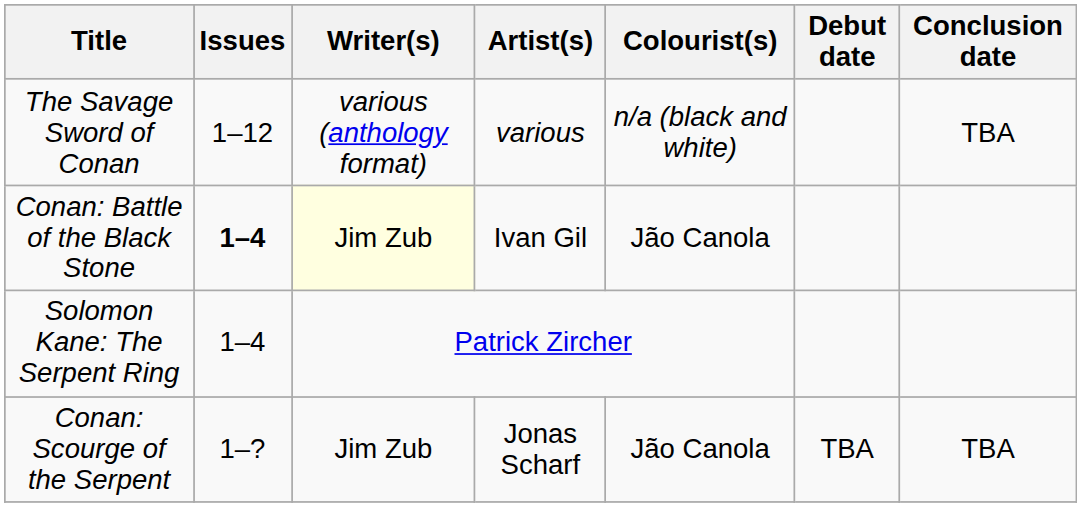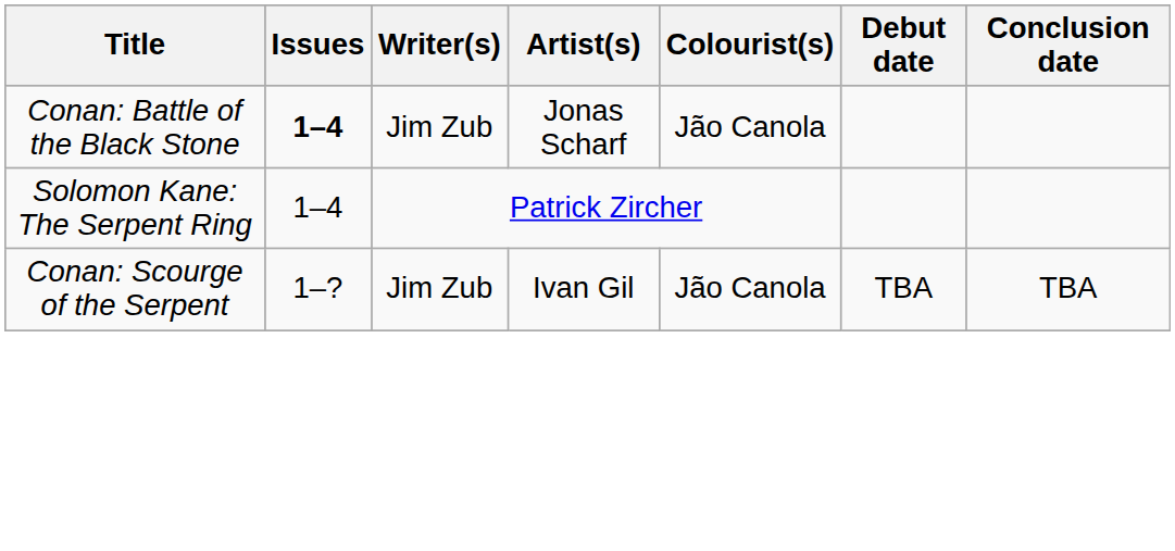- row: The Savage Sword of Conan | 1–12 | various (anthology format) | various | n/a (black and white) | TBA
Conan: Battle of the Black Stone | Writer(s): lightyellow background -> no background
Conan: Battle of the Black Stone | Artist(s): Ivan Gil -> Jonas Scharf
Conan: Scourge of the Serpent | Artist(s): Jonas Scharf -> Ivan Gil
